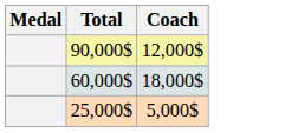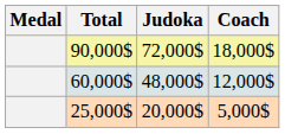+ column: Judoka | 72,000$ | 48,000$ | 20,000$
90,000$ | Coach: 12,000$ -> 18,000$
60,000$ | Coach: 18,000$ -> 12,000$
